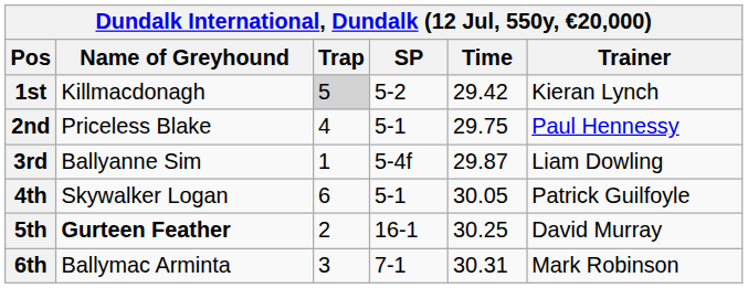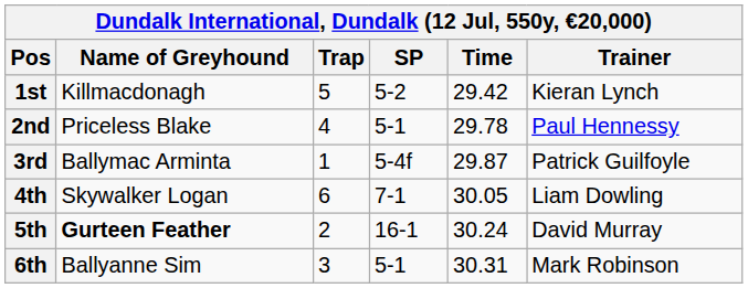1st | Trap: lightgrey background -> no background
2nd | Time: 29.75 -> 29.78
3rd | Name of Greyhound: Ballyanne Sim -> Ballymac Arminta
3rd | Trainer: Liam Dowling -> Patrick Guilfoyle
4th | SP: 5-1 -> 7-1
4th | Trainer: Patrick Guilfoyle -> Liam Dowling
5th | Time: 30.25 -> 30.24
6th | Name of Greyhound: Ballymac Arminta -> Ballyanne Sim
6th | SP: 7-1 -> 5-1
